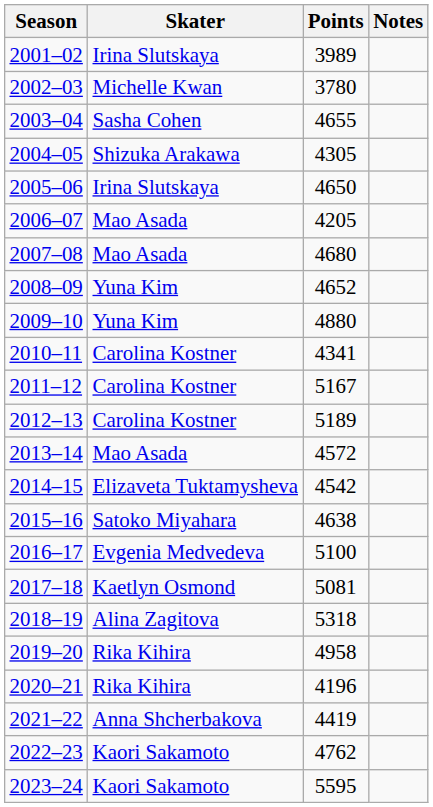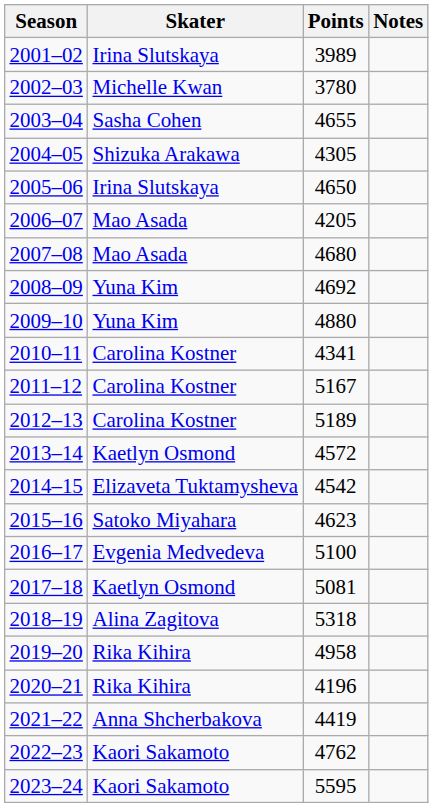2008–09 | Points: 4652 -> 4692
2013–14 | Skater: Mao Asada -> Kaetlyn Osmond
2015–16 | Points: 4638 -> 4623
